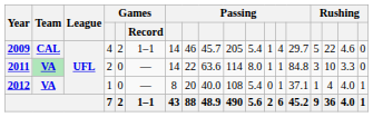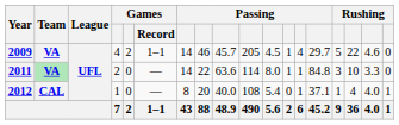2009 | Team: CAL -> VA
2009 | column 11: 5.4 -> 4.5
2012 | Team: VA -> CAL
